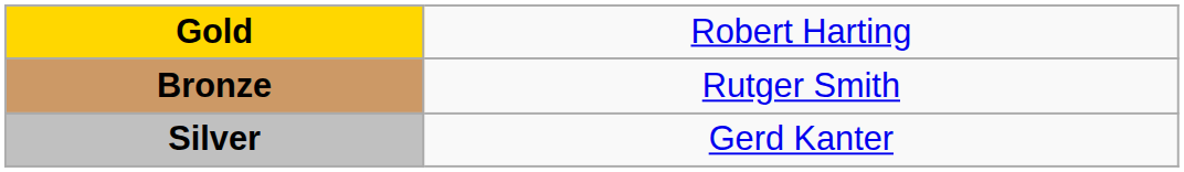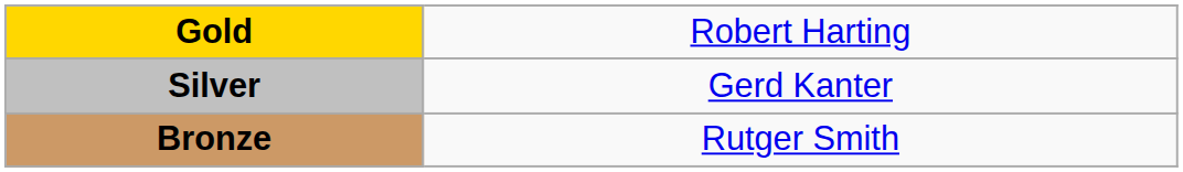rows swapped: Silver <-> Bronze
